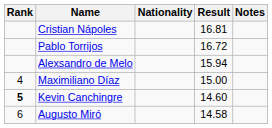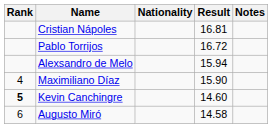Maximiliano Díaz | Result: 15.00 -> 15.90
